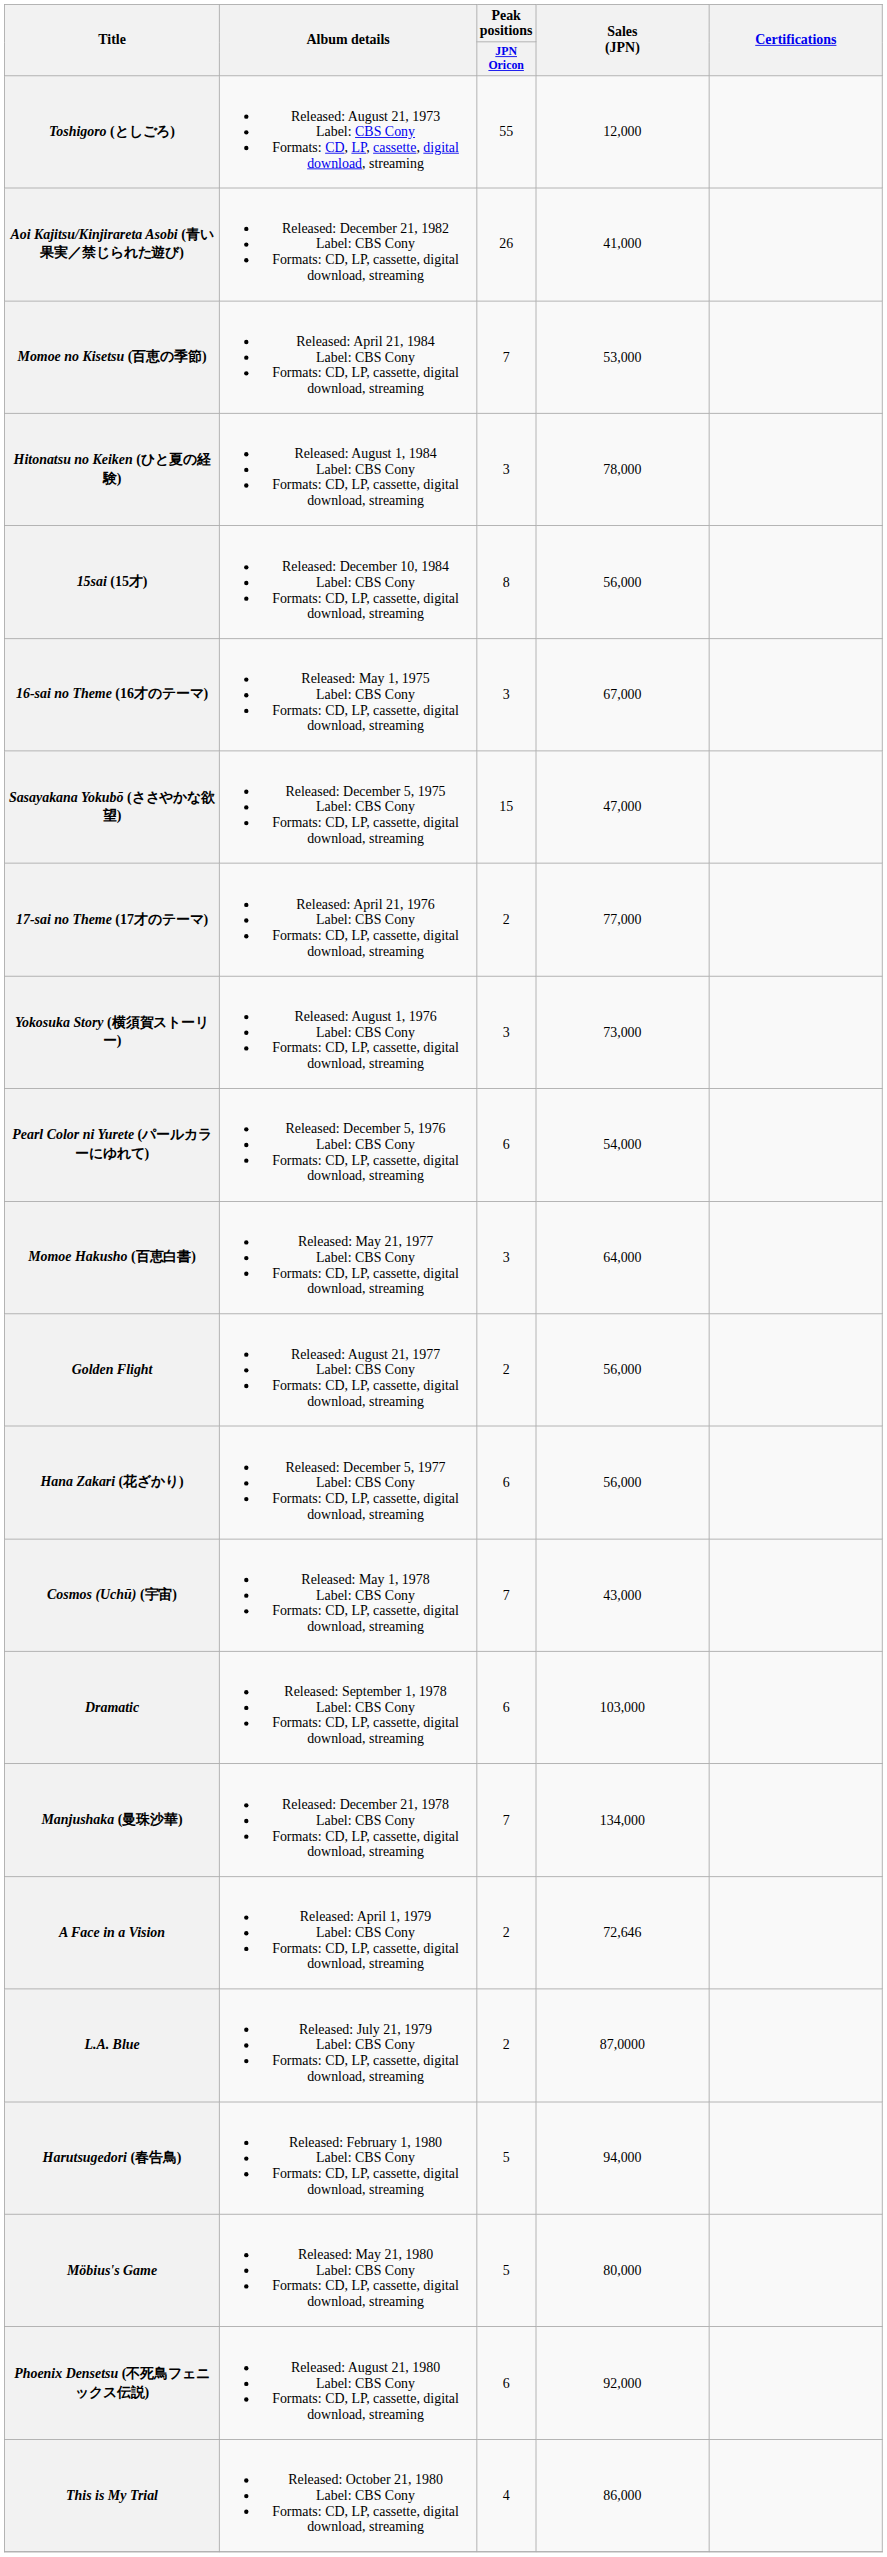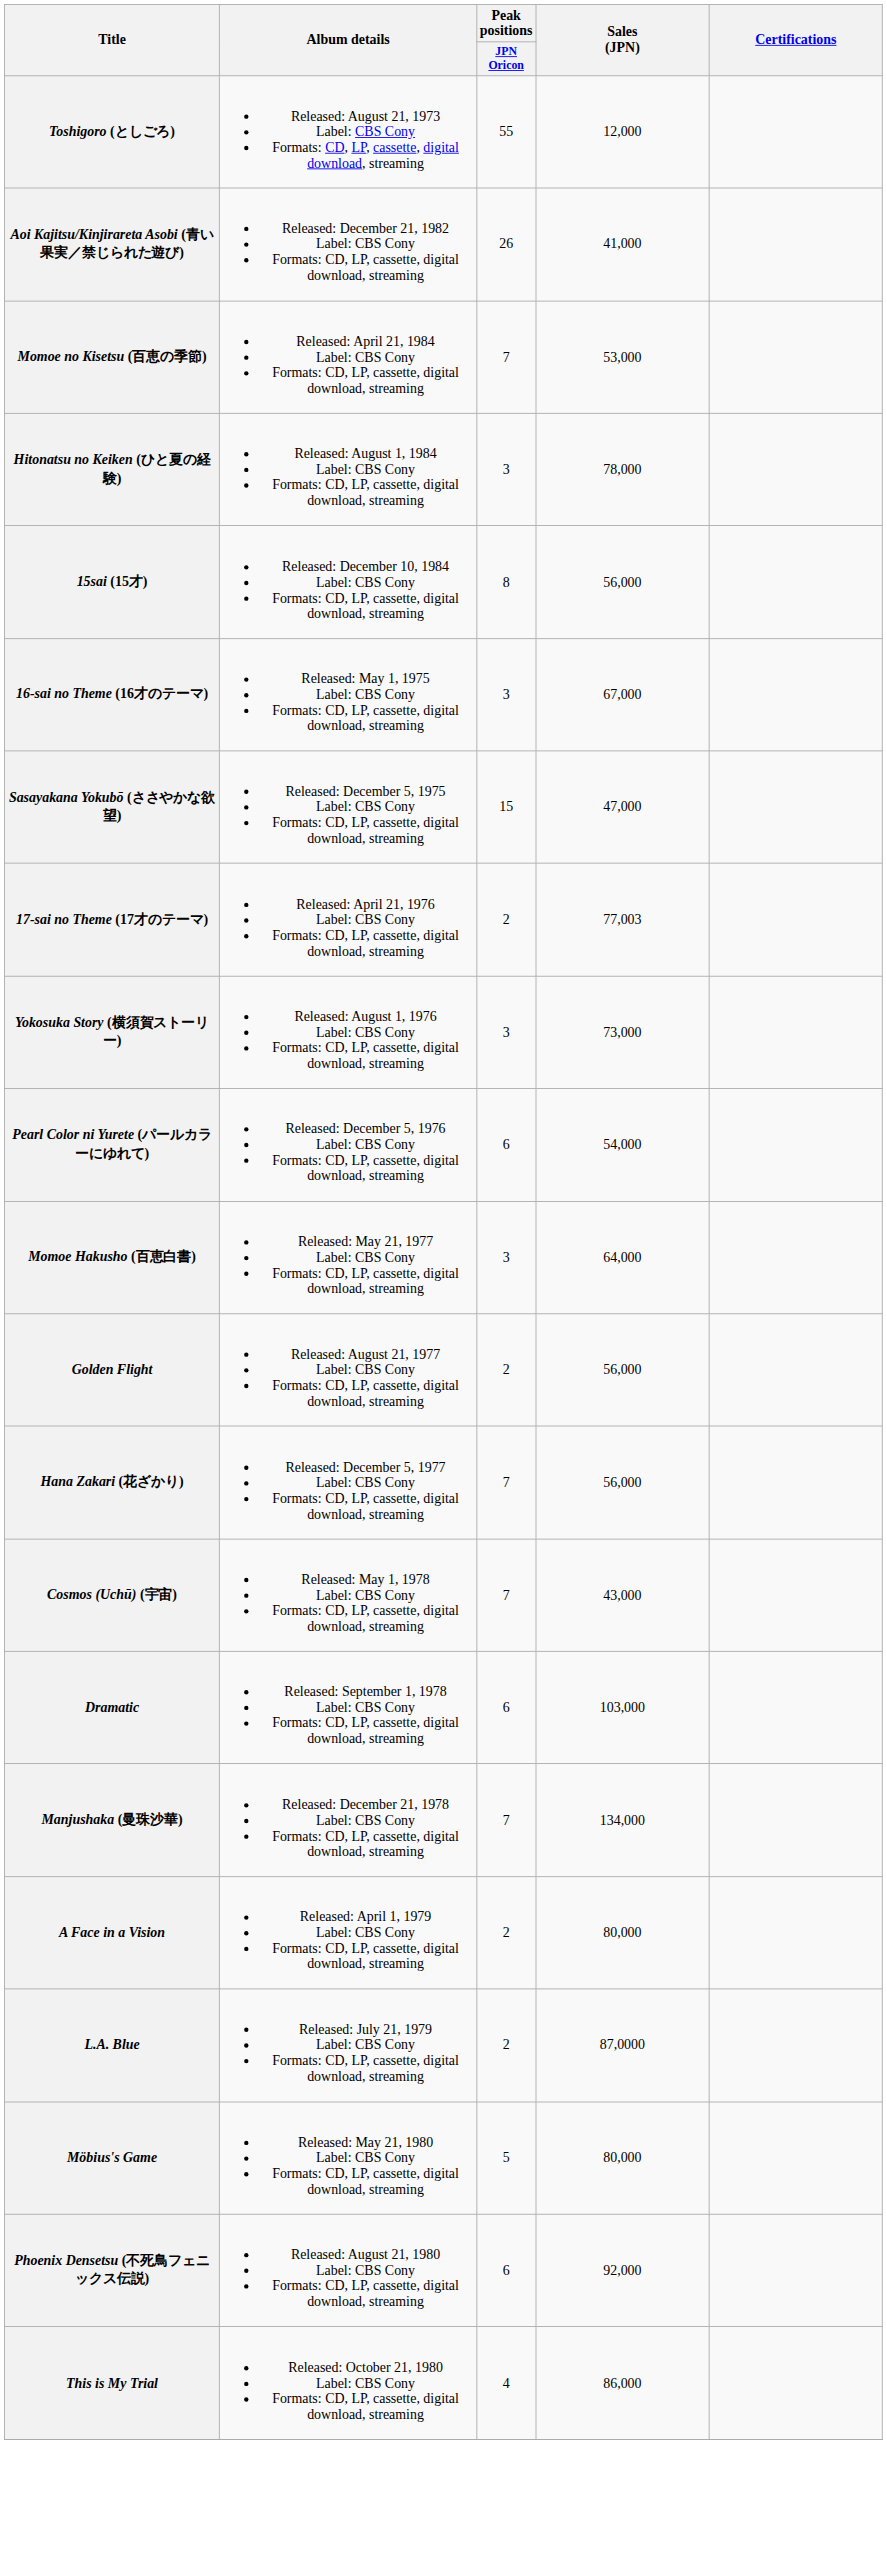17-sai no Theme (17才のテーマ) | Sales (JPN): 77,000 -> 77,003
Hana Zakari (花ざかり) | Peak positions / JPN Oricon: 6 -> 7
A Face in a Vision | Sales (JPN): 72,646 -> 80,000
- row: Harutsugedori (春告鳥) | Released: February 1, 1980 Label: CBS Cony Formats: CD, LP, cassette, digital download, streaming | 5 | 94,000
